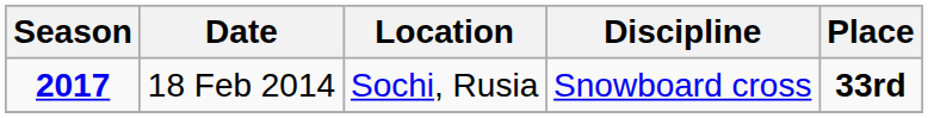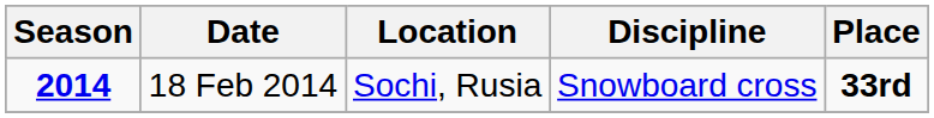18 Feb 2014 | Season: 2017 -> 2014
